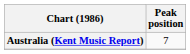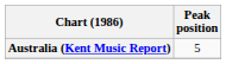Australia (Kent Music Report) | Peak position: 7 -> 5
